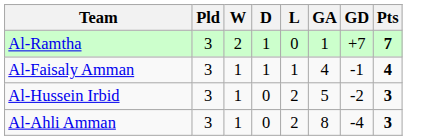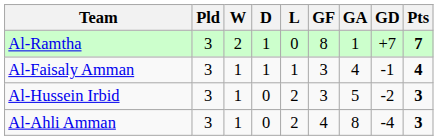+ column: GF | 8 | 3 | 3 | 4
